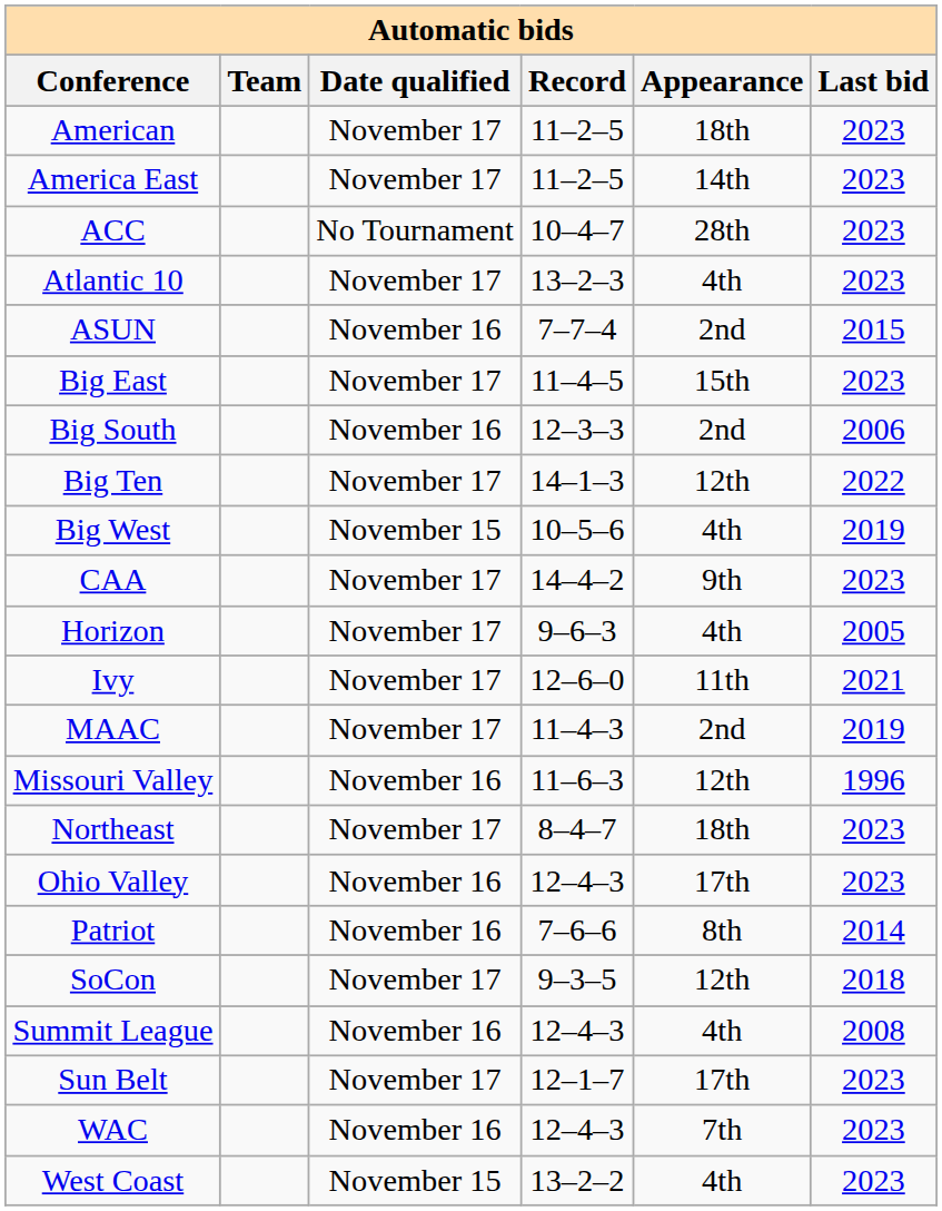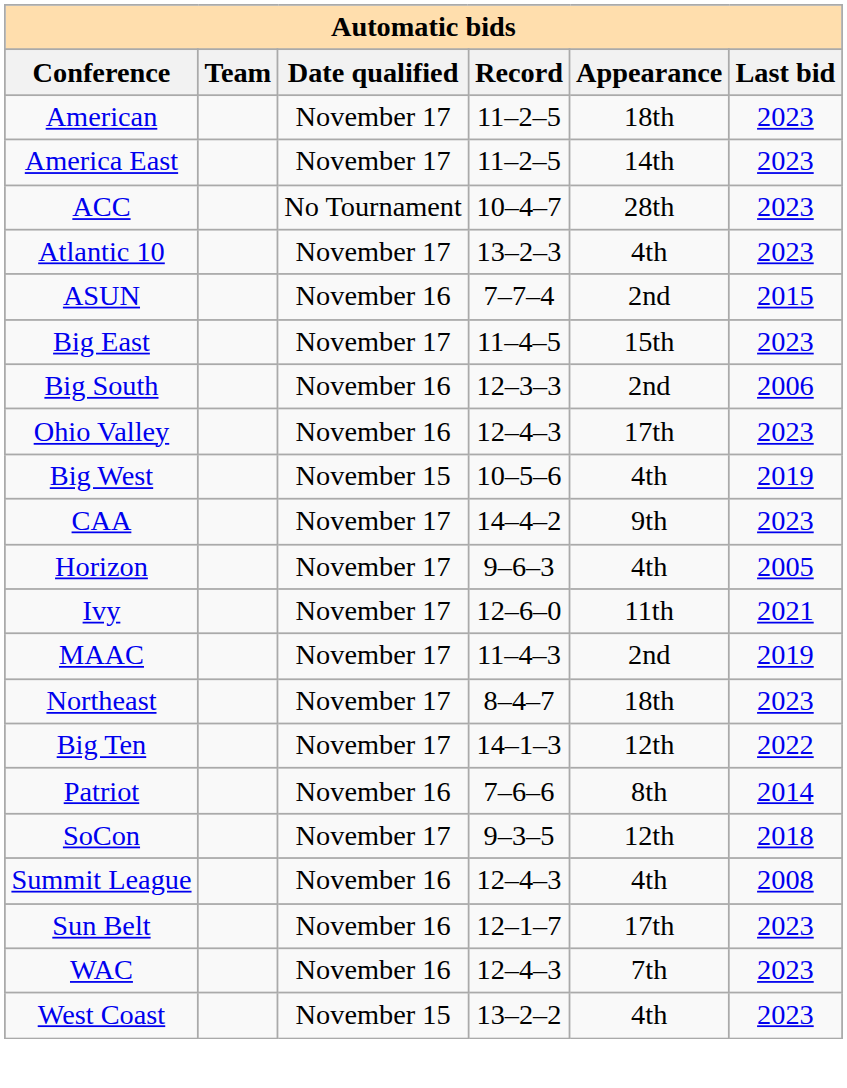rows swapped: Big Ten <-> Ohio Valley
- row: Missouri Valley | November 16 | 11–6–3 | 12th | 1996
Sun Belt | Date qualified: November 17 -> November 16
